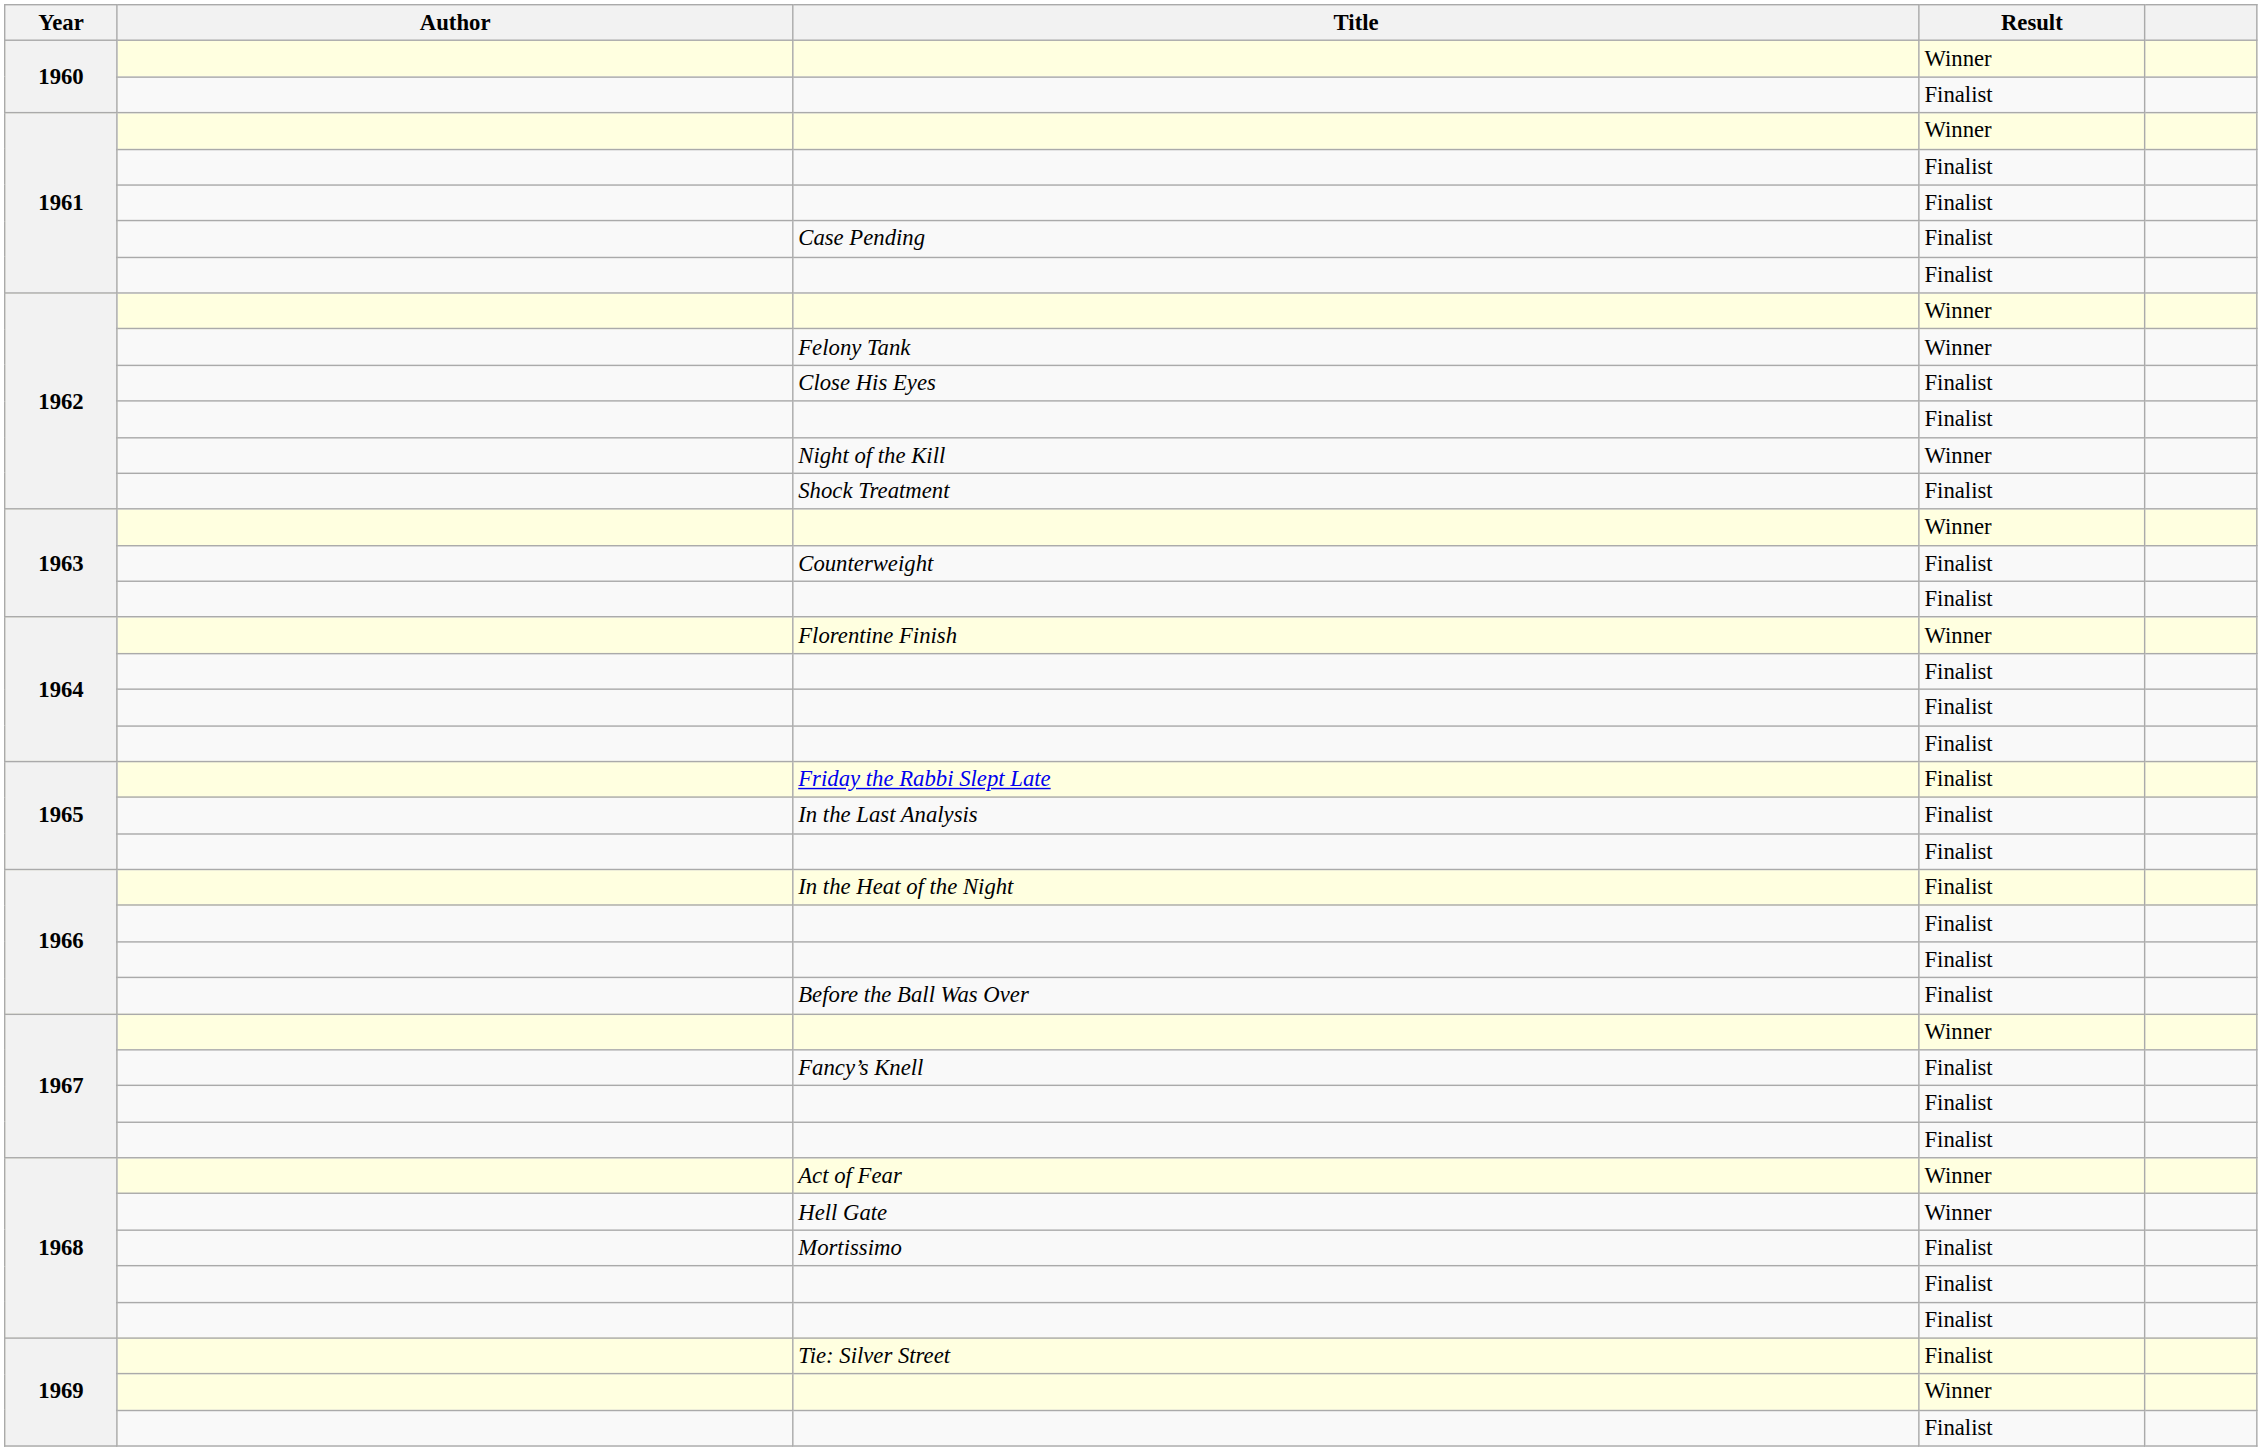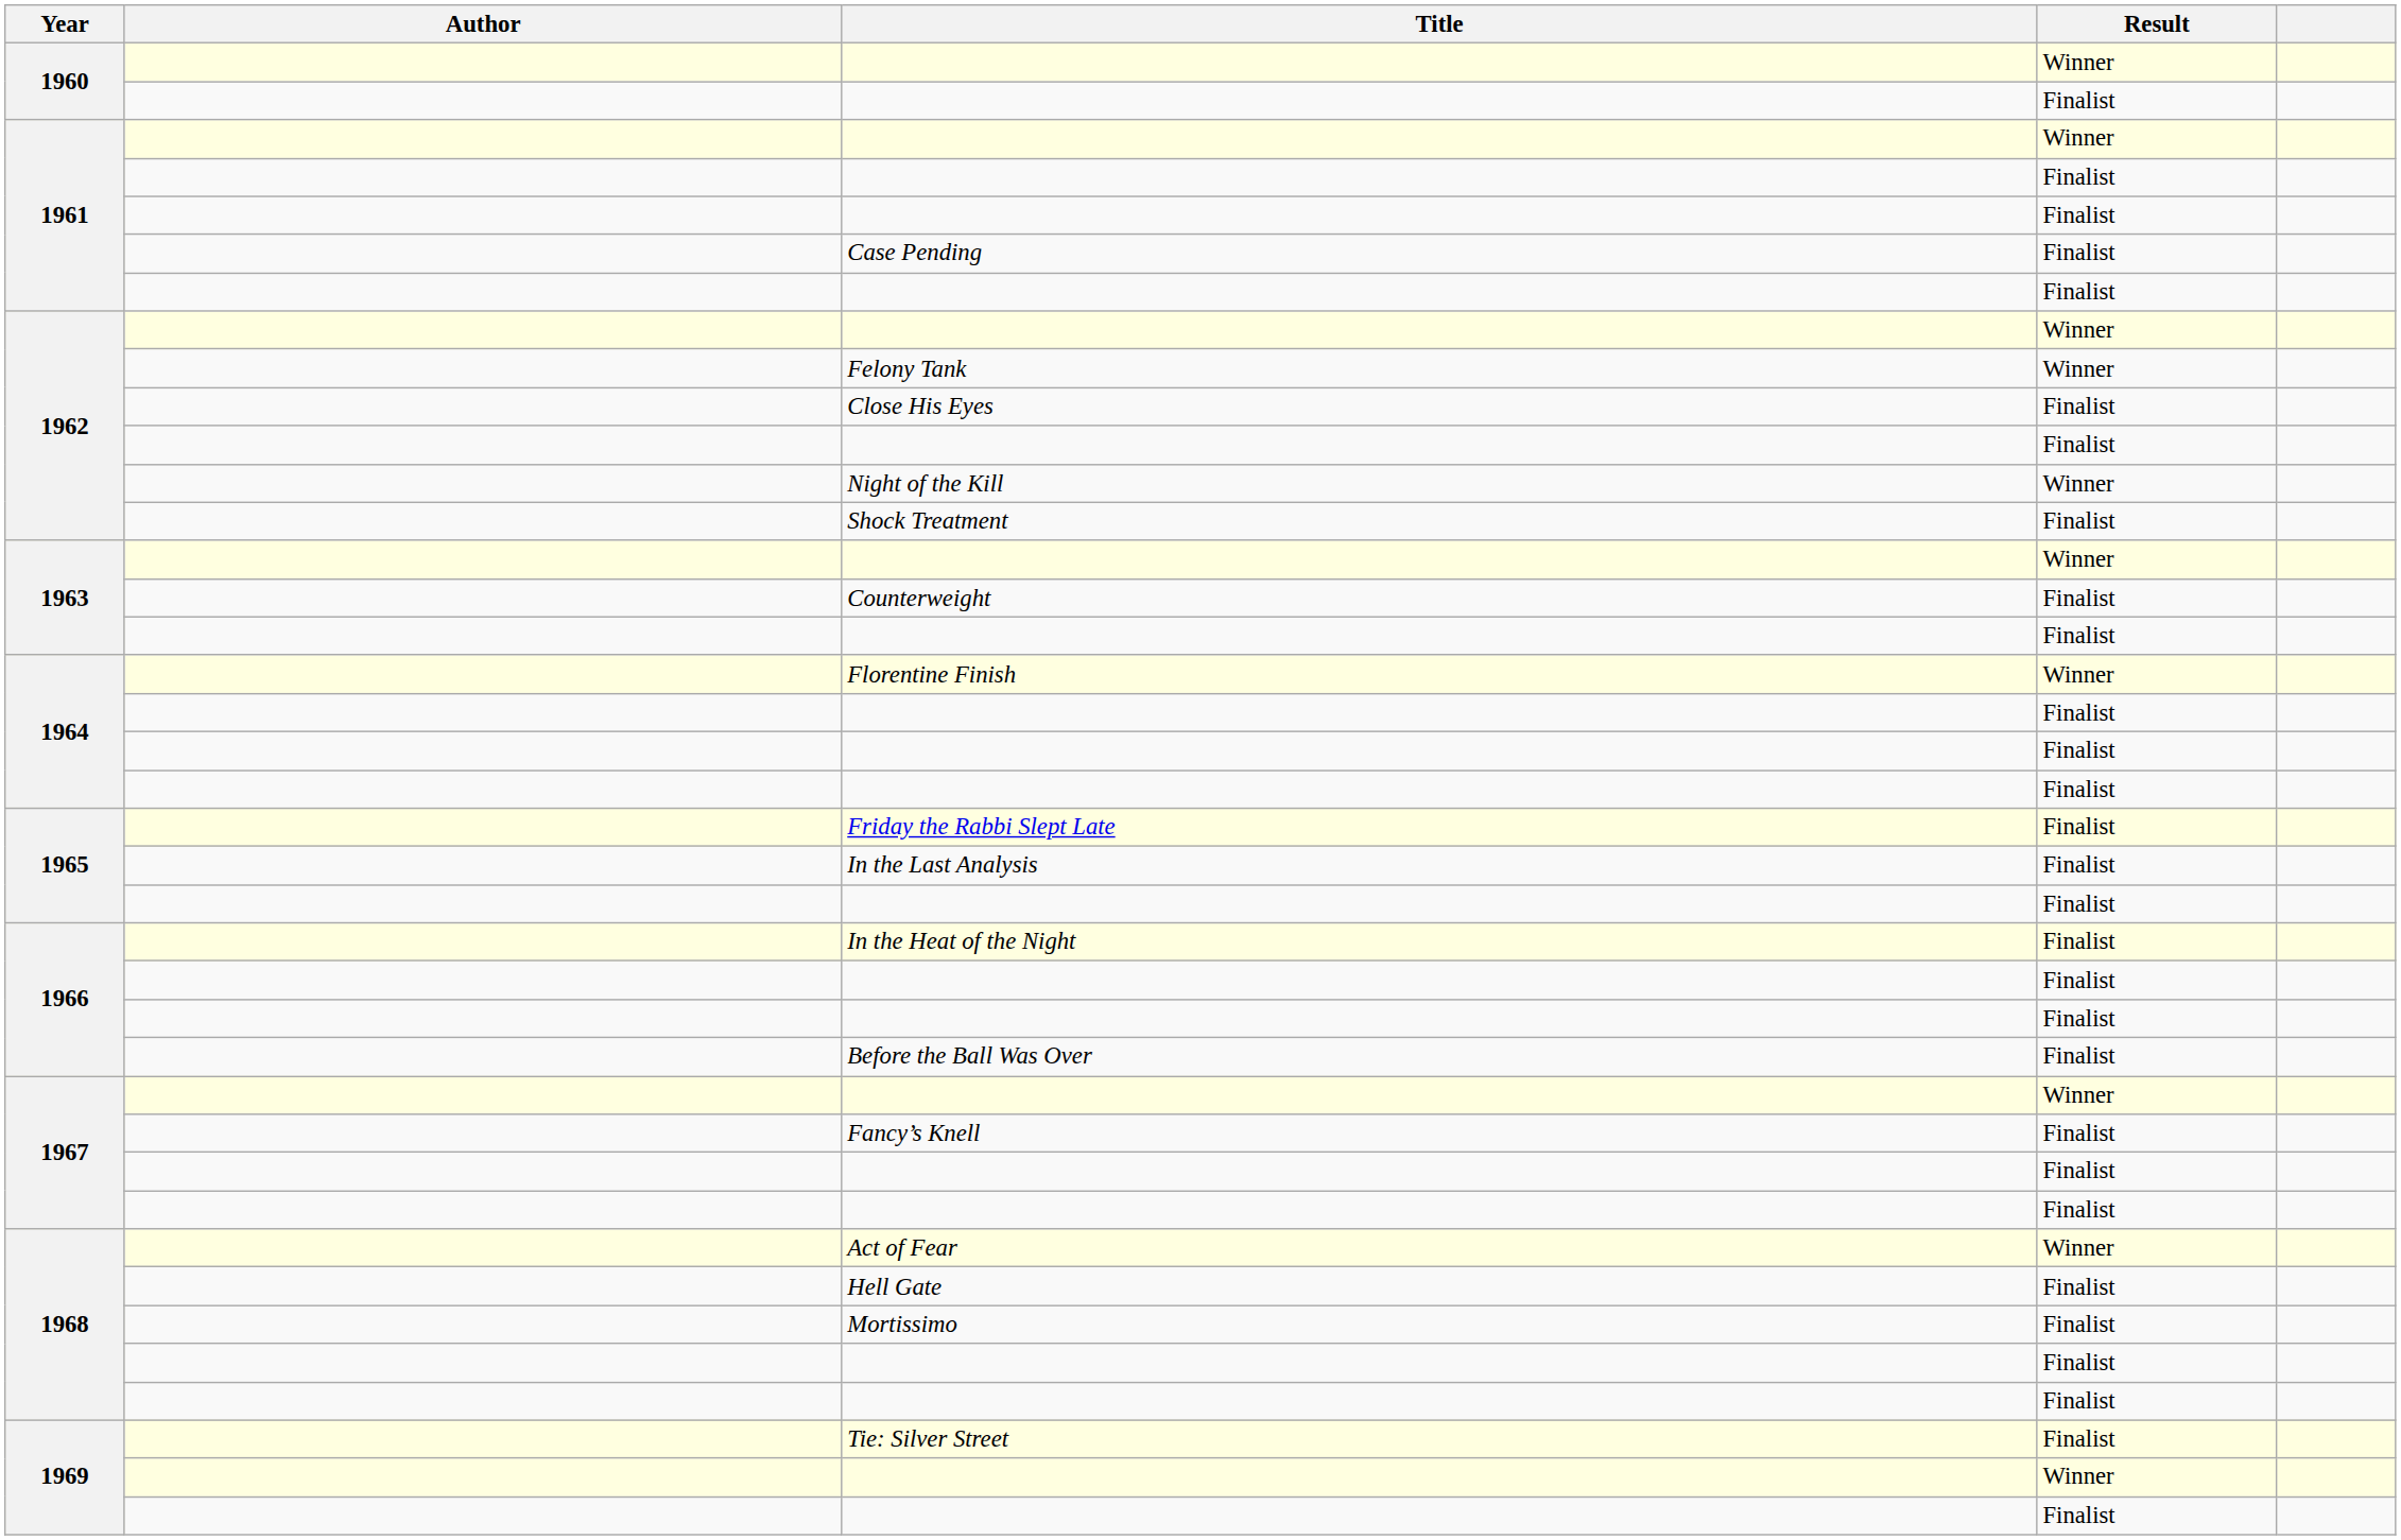Hell Gate | Result: Winner -> Finalist
